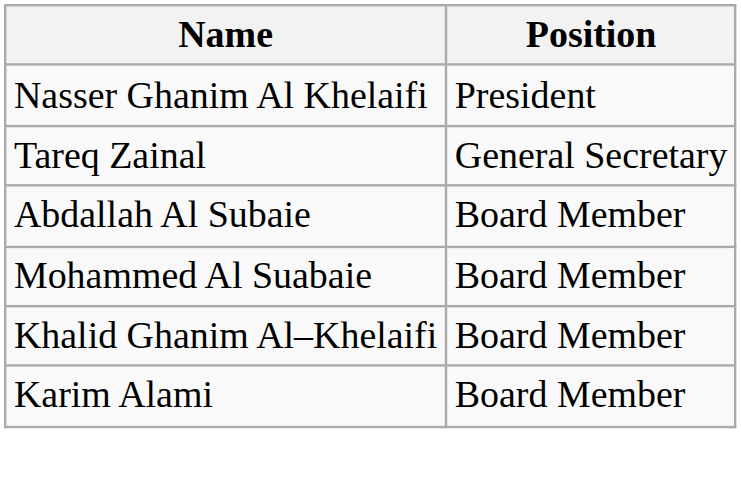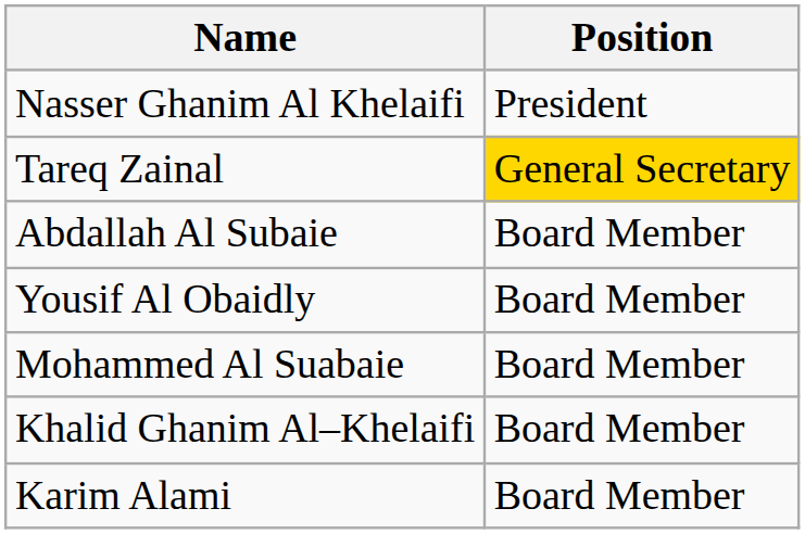Tareq Zainal | Position: no background -> gold background
+ row: Yousif Al Obaidly | Board Member
